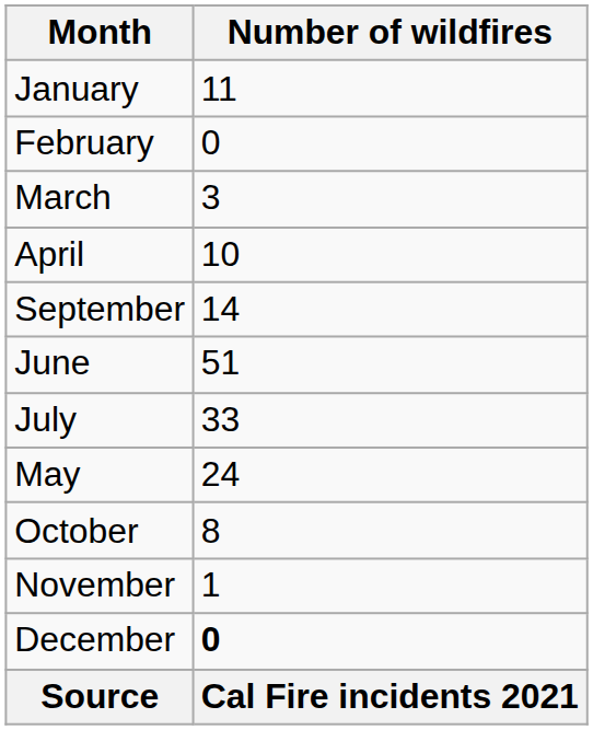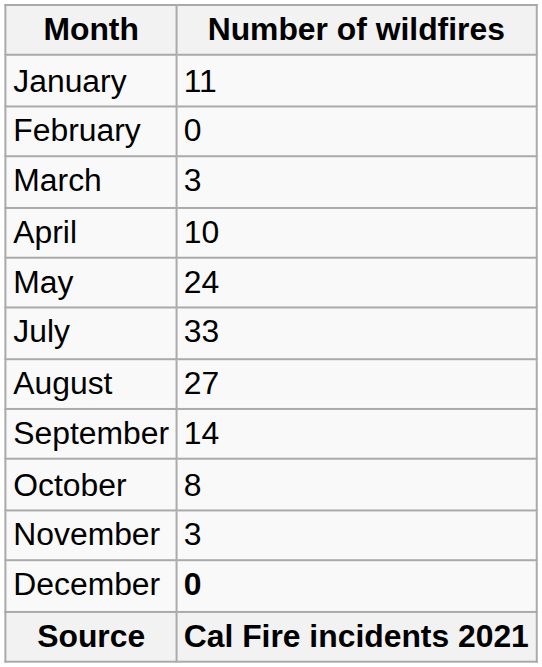rows swapped: May <-> September
- row: June | 51
+ row: August | 27
November | Number of wildfires: 1 -> 3
